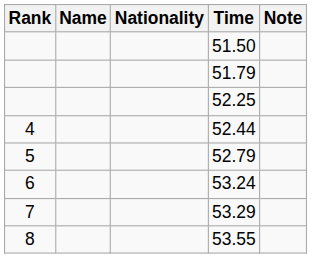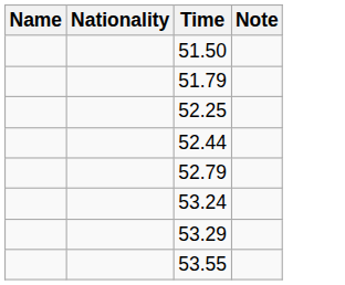- column: Rank | 4 | 5 | 6 | 7 | 8
